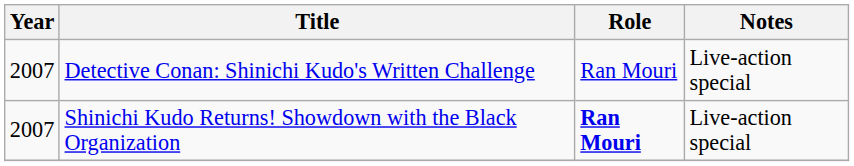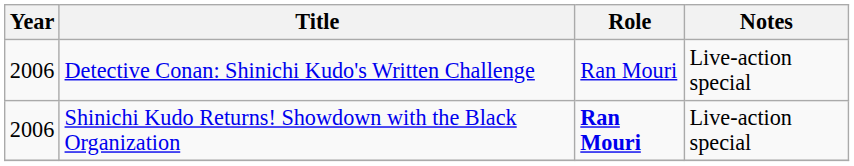Detective Conan: Shinichi Kudo's Written Challenge | Year: 2007 -> 2006
Shinichi Kudo Returns! Showdown with the Black Organization | Year: 2007 -> 2006
